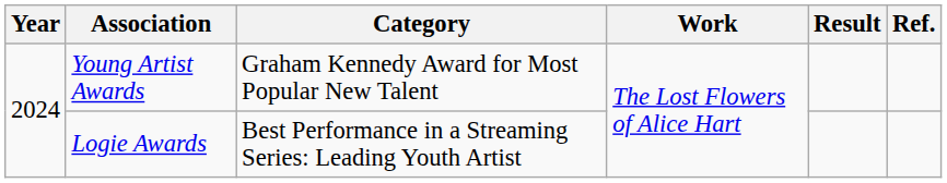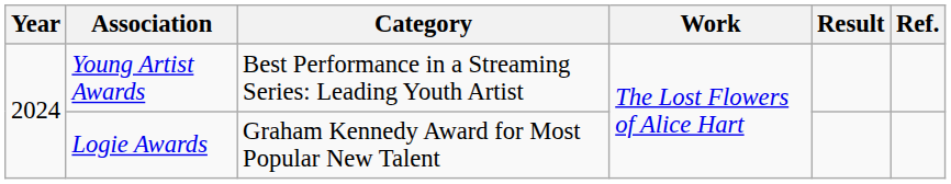Young Artist Awards | Category: Graham Kennedy Award for Most Popular New Talent -> Best Performance in a Streaming Series: Leading Youth Artist
Logie Awards | Category: Best Performance in a Streaming Series: Leading Youth Artist -> Graham Kennedy Award for Most Popular New Talent
